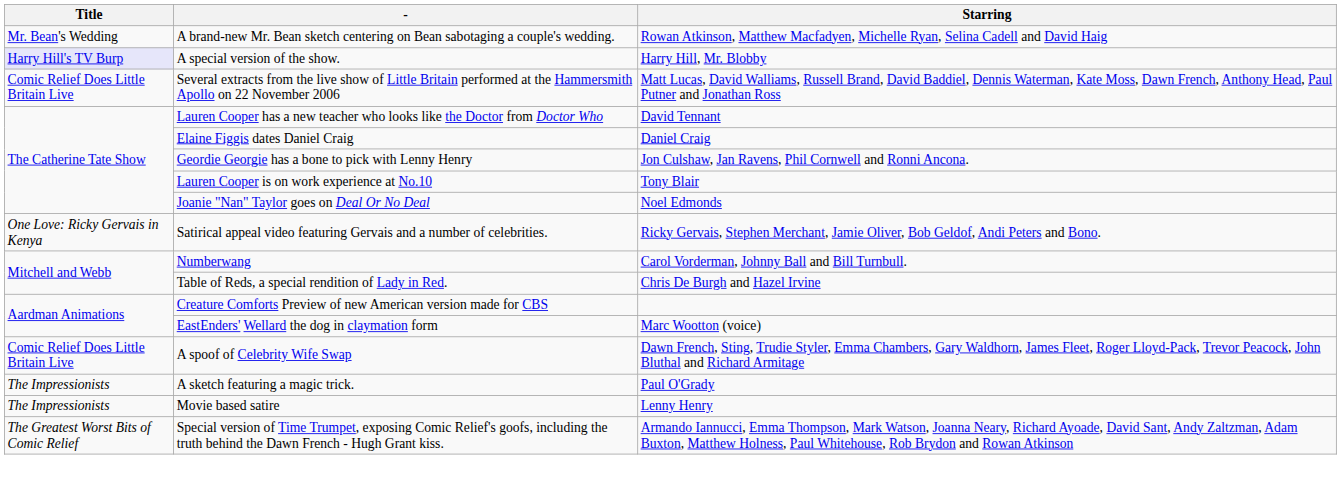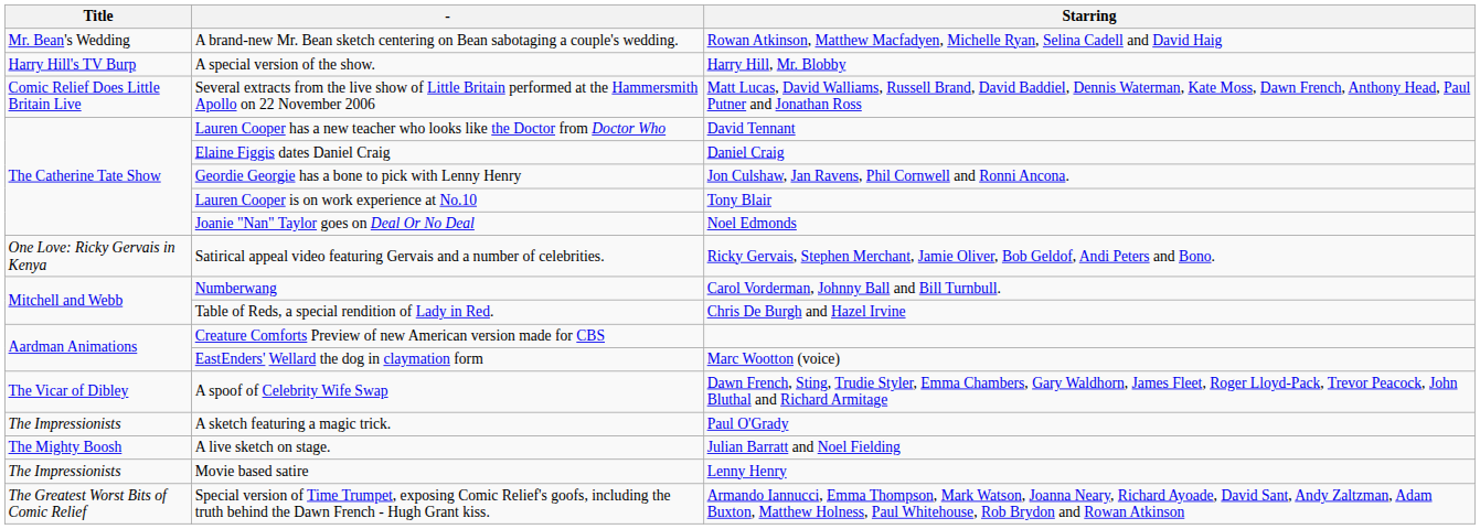A special version of the show. | Title: lavender background -> no background
A spoof of Celebrity Wife Swap | Title: Comic Relief Does Little Britain Live -> The Vicar of Dibley
+ row: The Mighty Boosh | A live sketch on stage. | Julian Barratt and Noel Fielding
